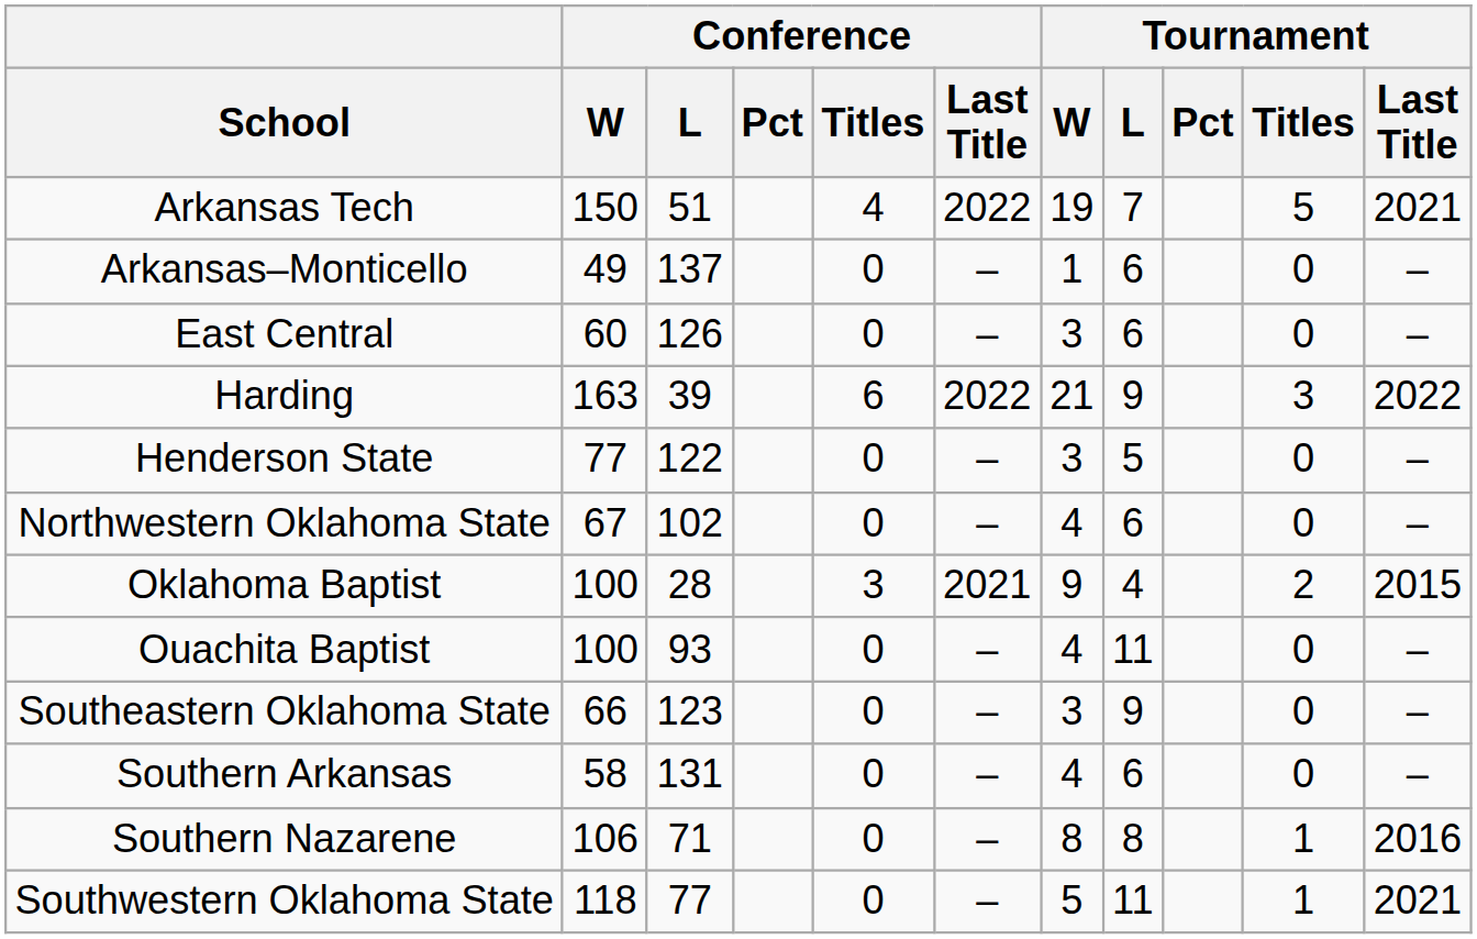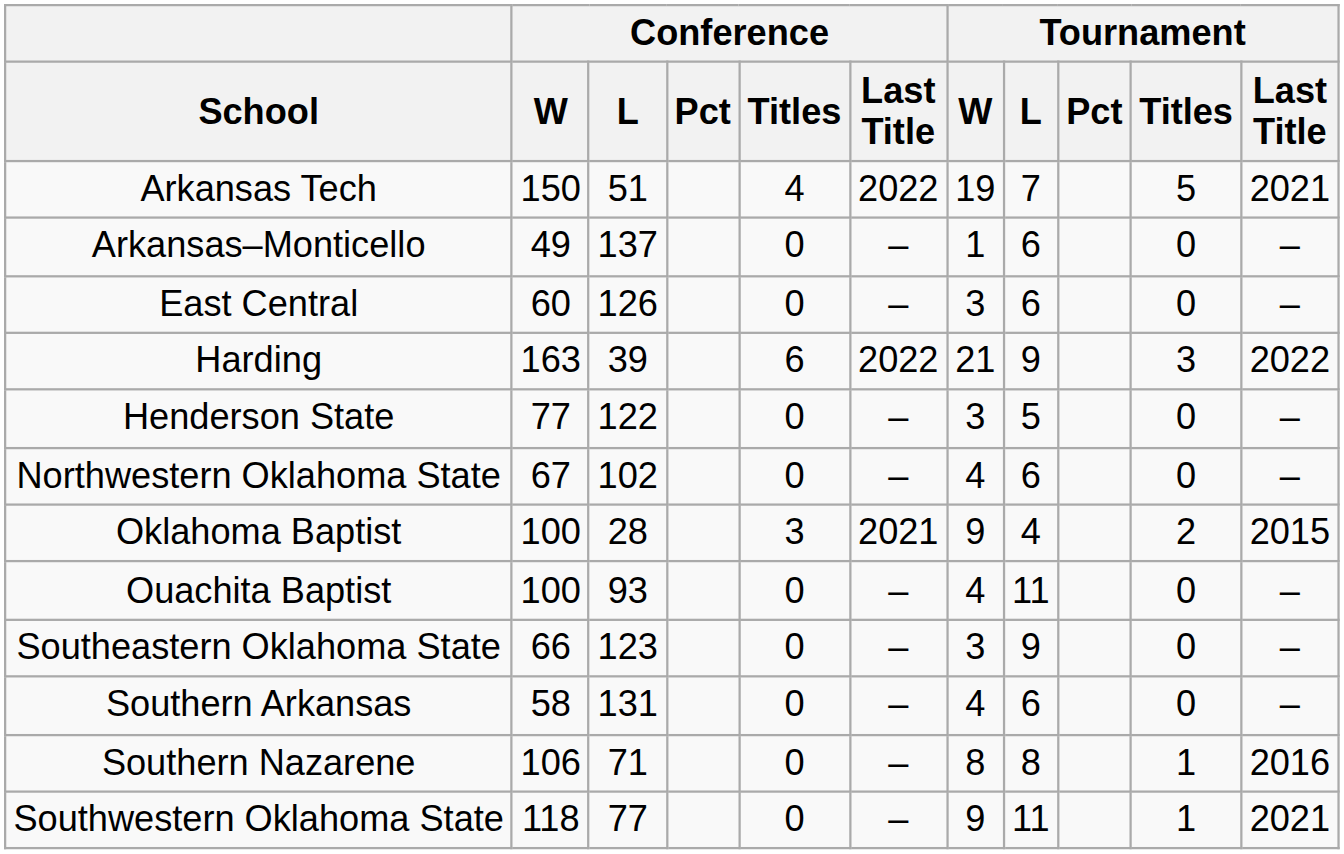Southwestern Oklahoma State | Tournament / W: 5 -> 9
